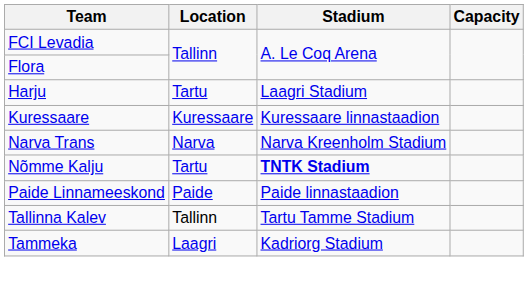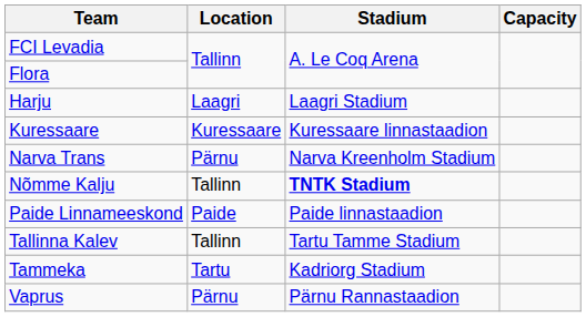Harju | Location: Tartu -> Laagri
Narva Trans | Location: Narva -> Pärnu
Nõmme Kalju | Location: Tartu -> Tallinn
Tammeka | Location: Laagri -> Tartu
+ row: Vaprus | Pärnu | Pärnu Rannastaadion
